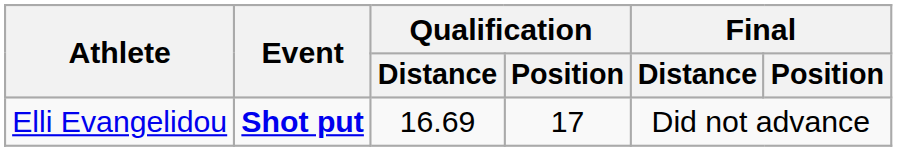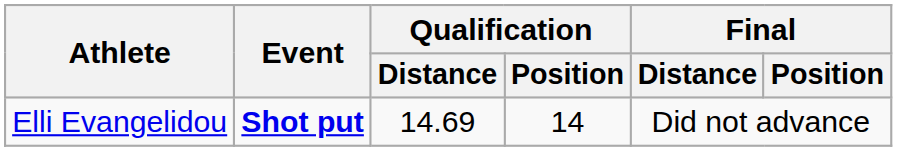Elli Evangelidou | Qualification / Distance: 16.69 -> 14.69
Elli Evangelidou | Qualification / Position: 17 -> 14
